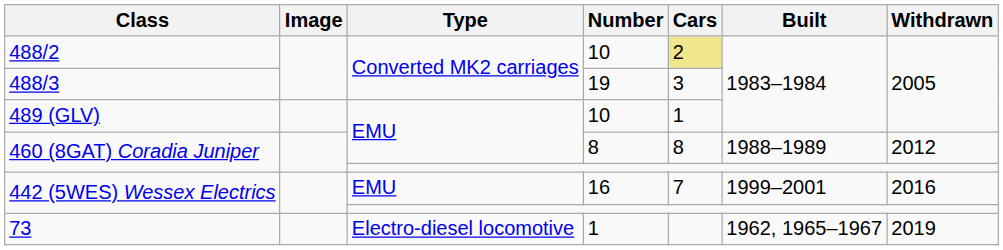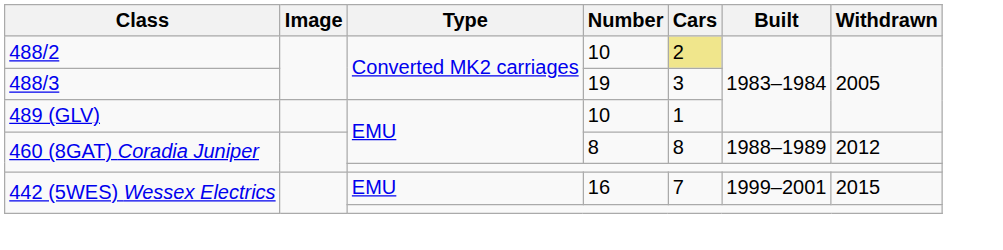442 (5WES) Wessex Electrics / 16 | Withdrawn: 2016 -> 2015
- row: 73 | Electro-diesel locomotive | 1 | 1962, 1965–1967 | 2019
